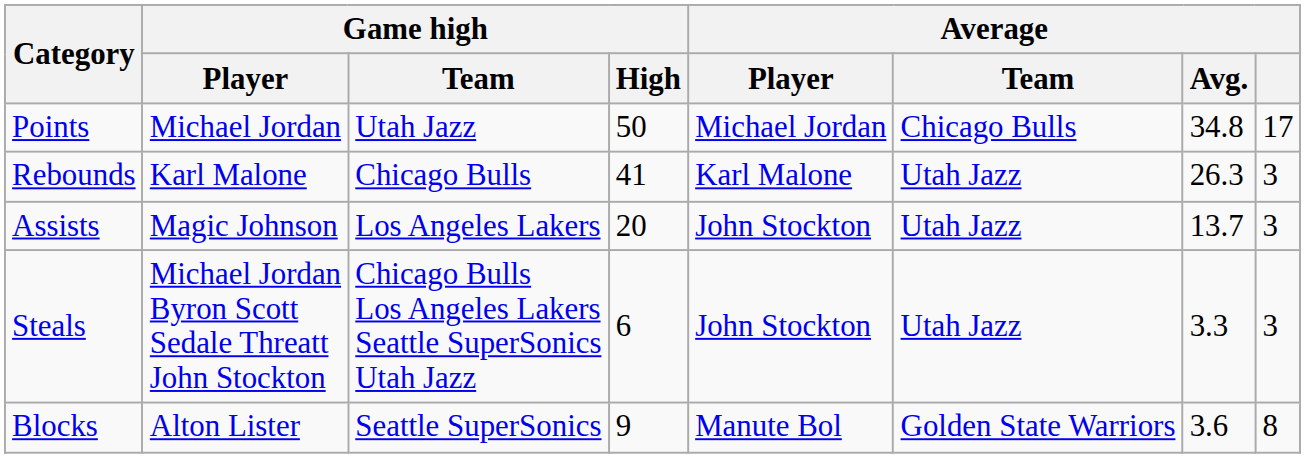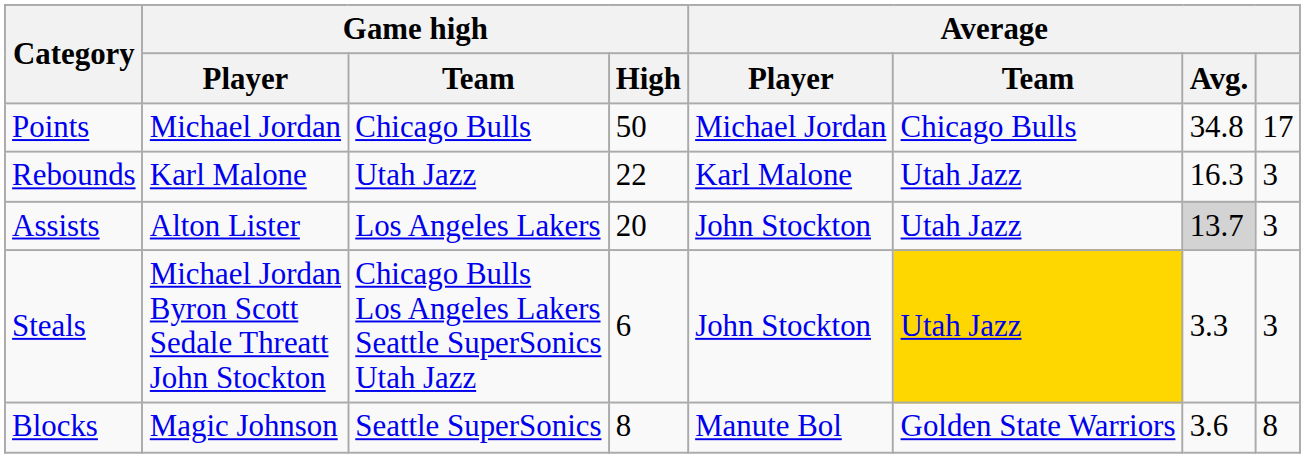Points | Game high / Team: Utah Jazz -> Chicago Bulls
Rebounds | Game high / Team: Chicago Bulls -> Utah Jazz
Rebounds | Game high / High: 41 -> 22
Rebounds | Average / Avg.: 26.3 -> 16.3
Assists | Game high / Player: Magic Johnson -> Alton Lister
Assists | Average / Avg.: no background -> lightgrey background
Steals | Average / Team: no background -> gold background
Blocks | Game high / Player: Alton Lister -> Magic Johnson
Blocks | Game high / High: 9 -> 8
